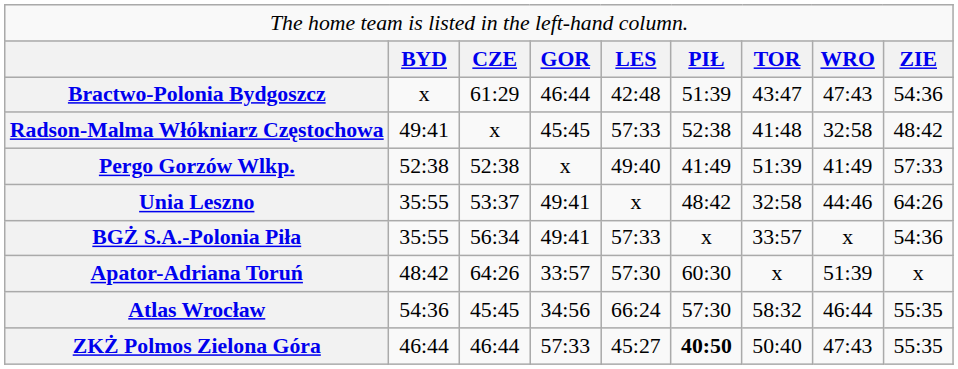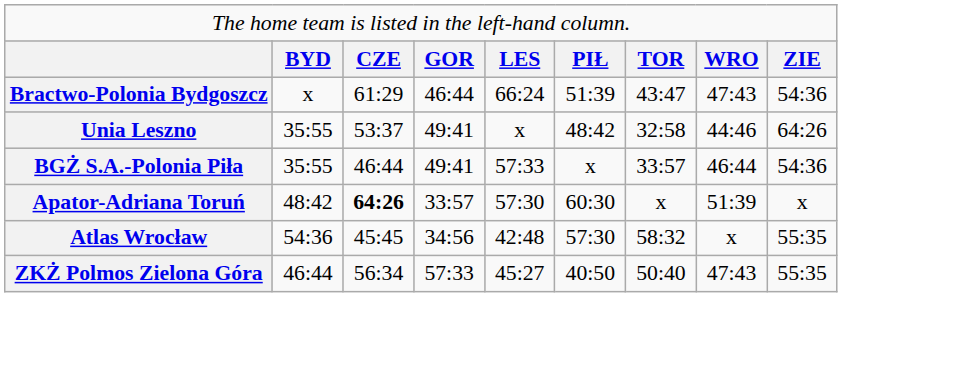Bractwo-Polonia Bydgoszcz | column 5: 42:48 -> 66:24
- row: Radson-Malma Włókniarz Częstochowa | 49:41 | x | 45:45 | 57:33 | 52:38 | 41:48 | 32:58 | 48:42
- row: Pergo Gorzów Wlkp. | 52:38 | 52:38 | x | 49:40 | 41:49 | 51:39 | 41:49 | 57:33
BGŻ S.A.-Polonia Piła | column 3: 56:34 -> 46:44
BGŻ S.A.-Polonia Piła | column 8: x -> 46:44
Apator-Adriana Toruń | column 3: normal -> bold
Atlas Wrocław | column 5: 66:24 -> 42:48
Atlas Wrocław | column 8: 46:44 -> x
ZKŻ Polmos Zielona Góra | column 3: 46:44 -> 56:34
ZKŻ Polmos Zielona Góra | column 6: bold -> normal
